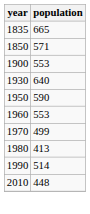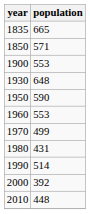1930 | population: 640 -> 648
1980 | population: 413 -> 431
+ row: 2000 | 392
